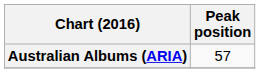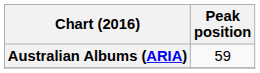Australian Albums (ARIA) | Peak position: 57 -> 59
